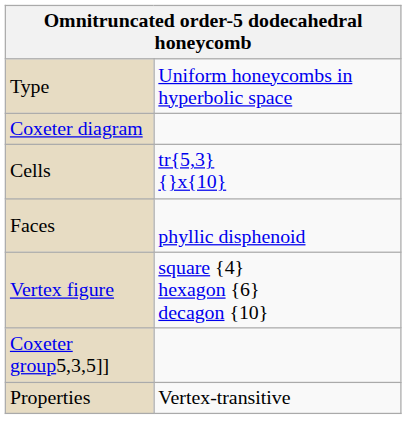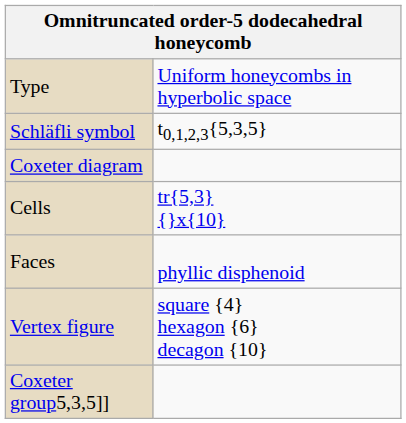+ row: Schläfli symbol | t0,1,2,3{5,3,5}
- row: Properties | Vertex-transitive
